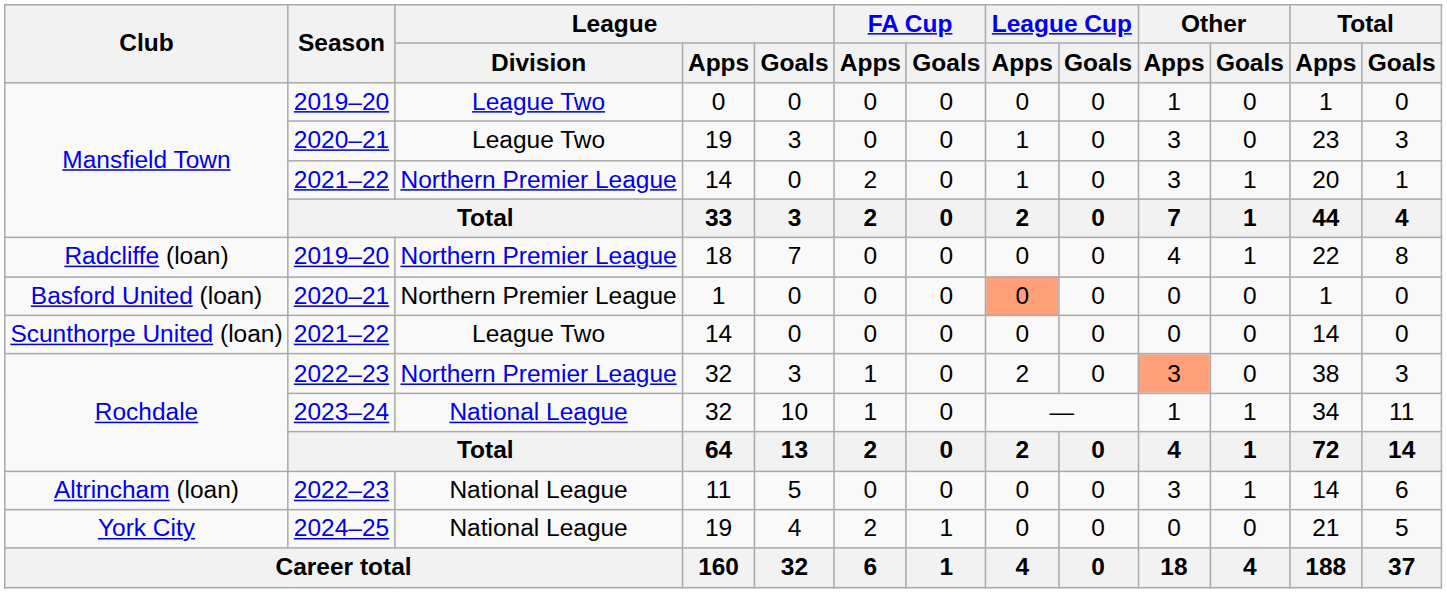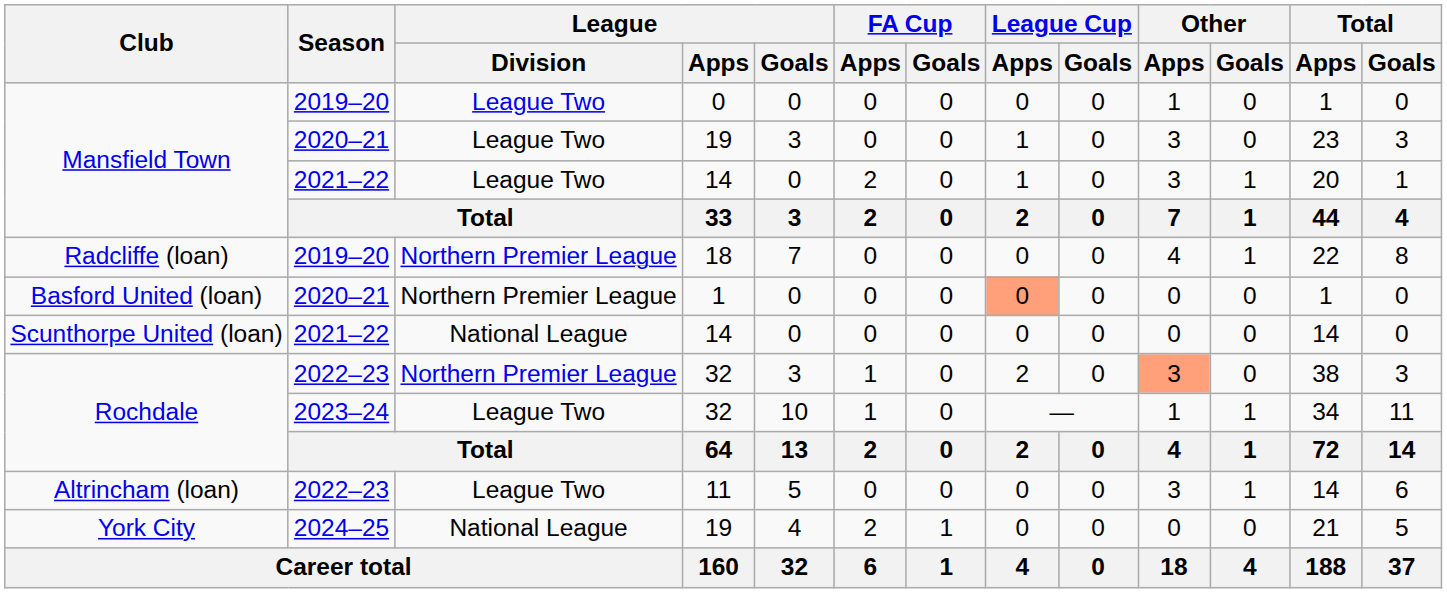Mansfield Town / 2021–22 | League / Division: Northern Premier League -> League Two
Scunthorpe United (loan) | League / Division: League Two -> National League
Rochdale / 2023–24 | League / Division: National League -> League Two
Altrincham (loan) | League / Division: National League -> League Two
